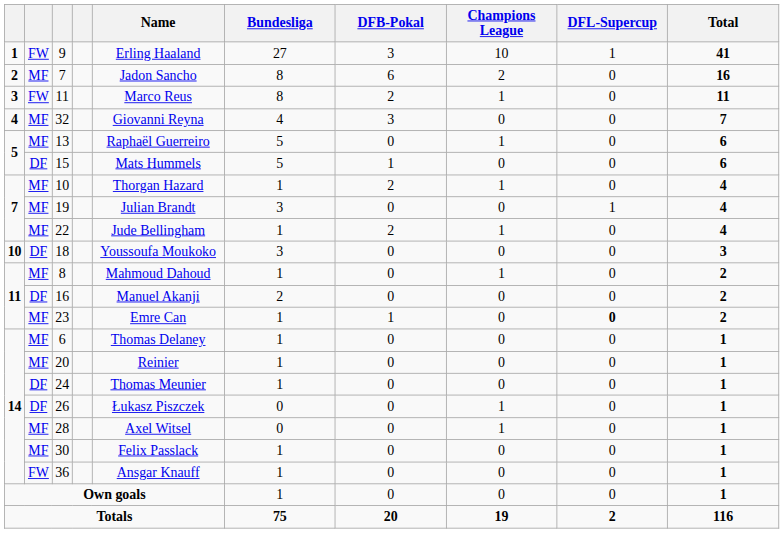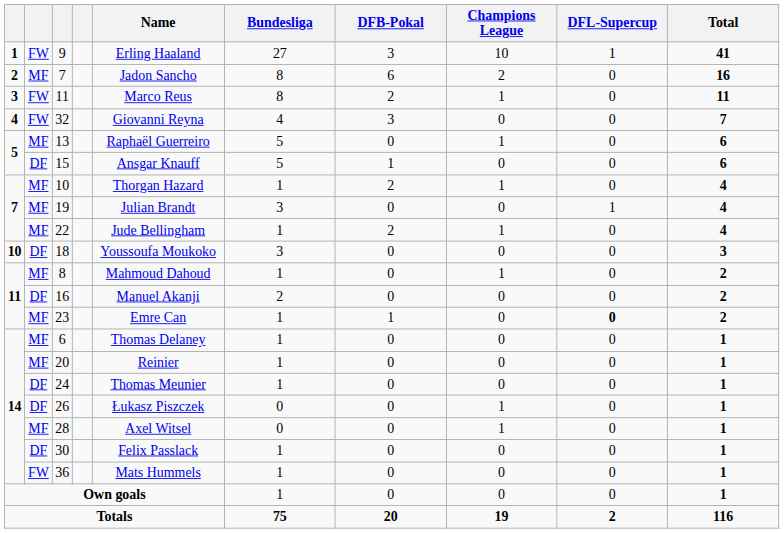32 | column 2: MF -> FW
15 | Name: Mats Hummels -> Ansgar Knauff
30 | column 2: MF -> DF
36 | Name: Ansgar Knauff -> Mats Hummels
